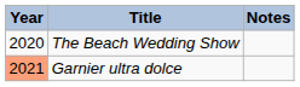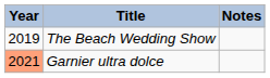The Beach Wedding Show | Year: 2020 -> 2019
